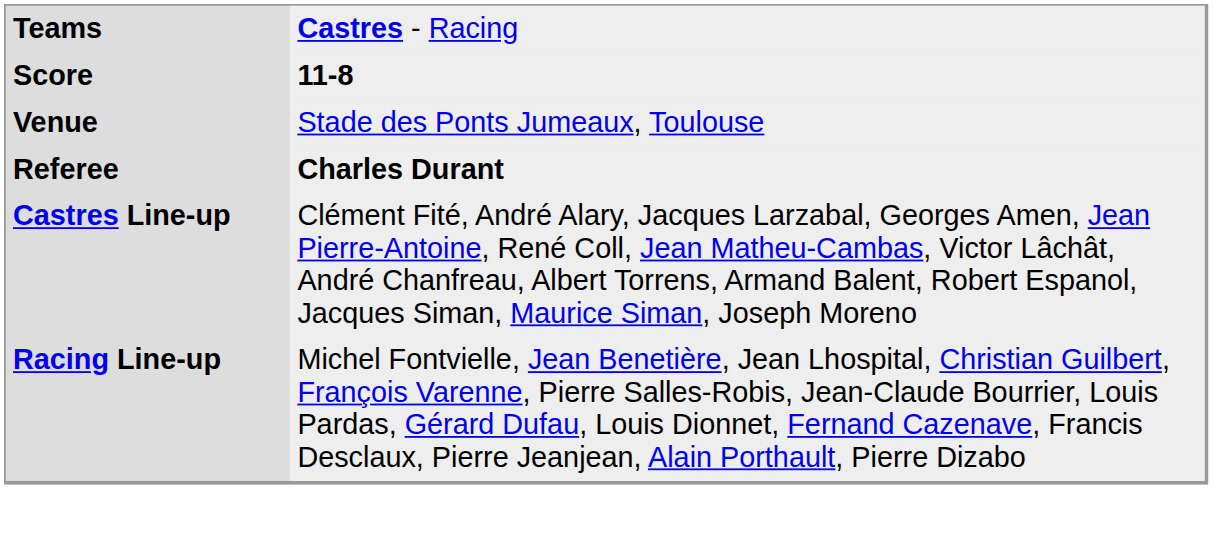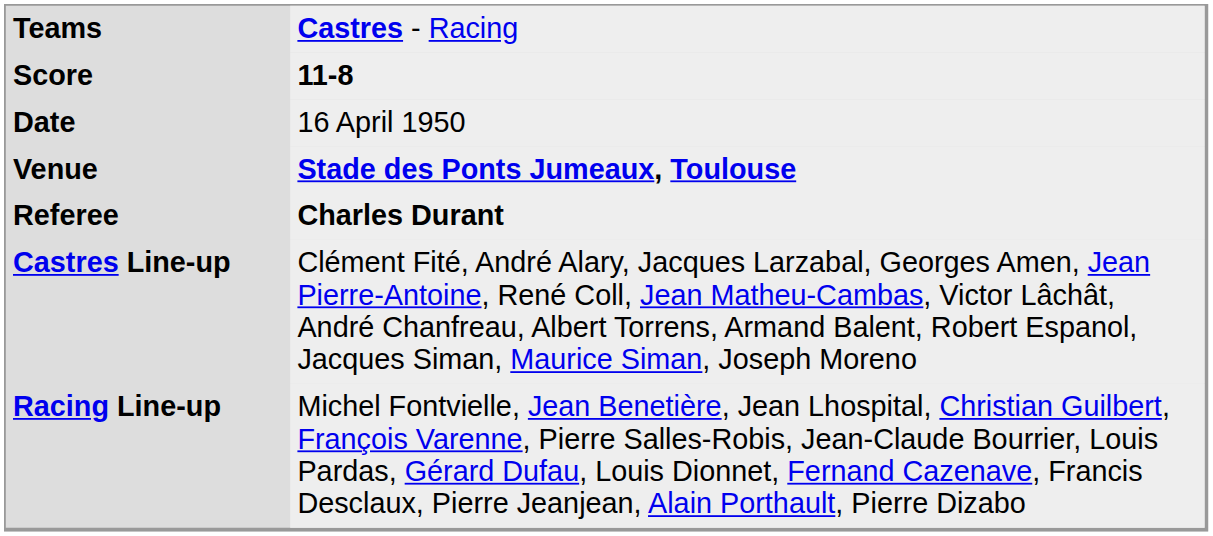+ row: Date | 16 April 1950
Venue | column 2: normal -> bold
